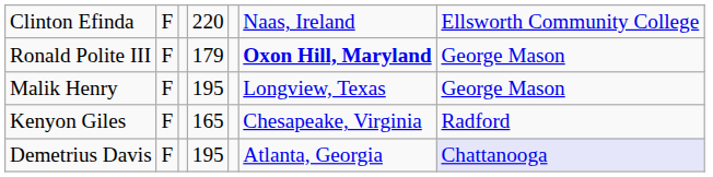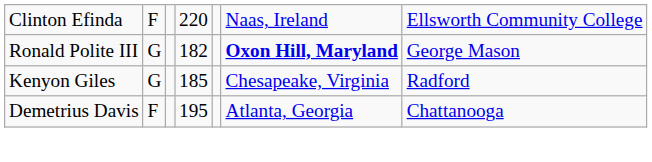Ronald Polite III | column 2: F -> G
Ronald Polite III | column 4: 179 -> 182
- row: Malik Henry | F | 195 | Longview, Texas | George Mason
Kenyon Giles | column 2: F -> G
Kenyon Giles | column 4: 165 -> 185
Demetrius Davis | column 7: lavender background -> no background
